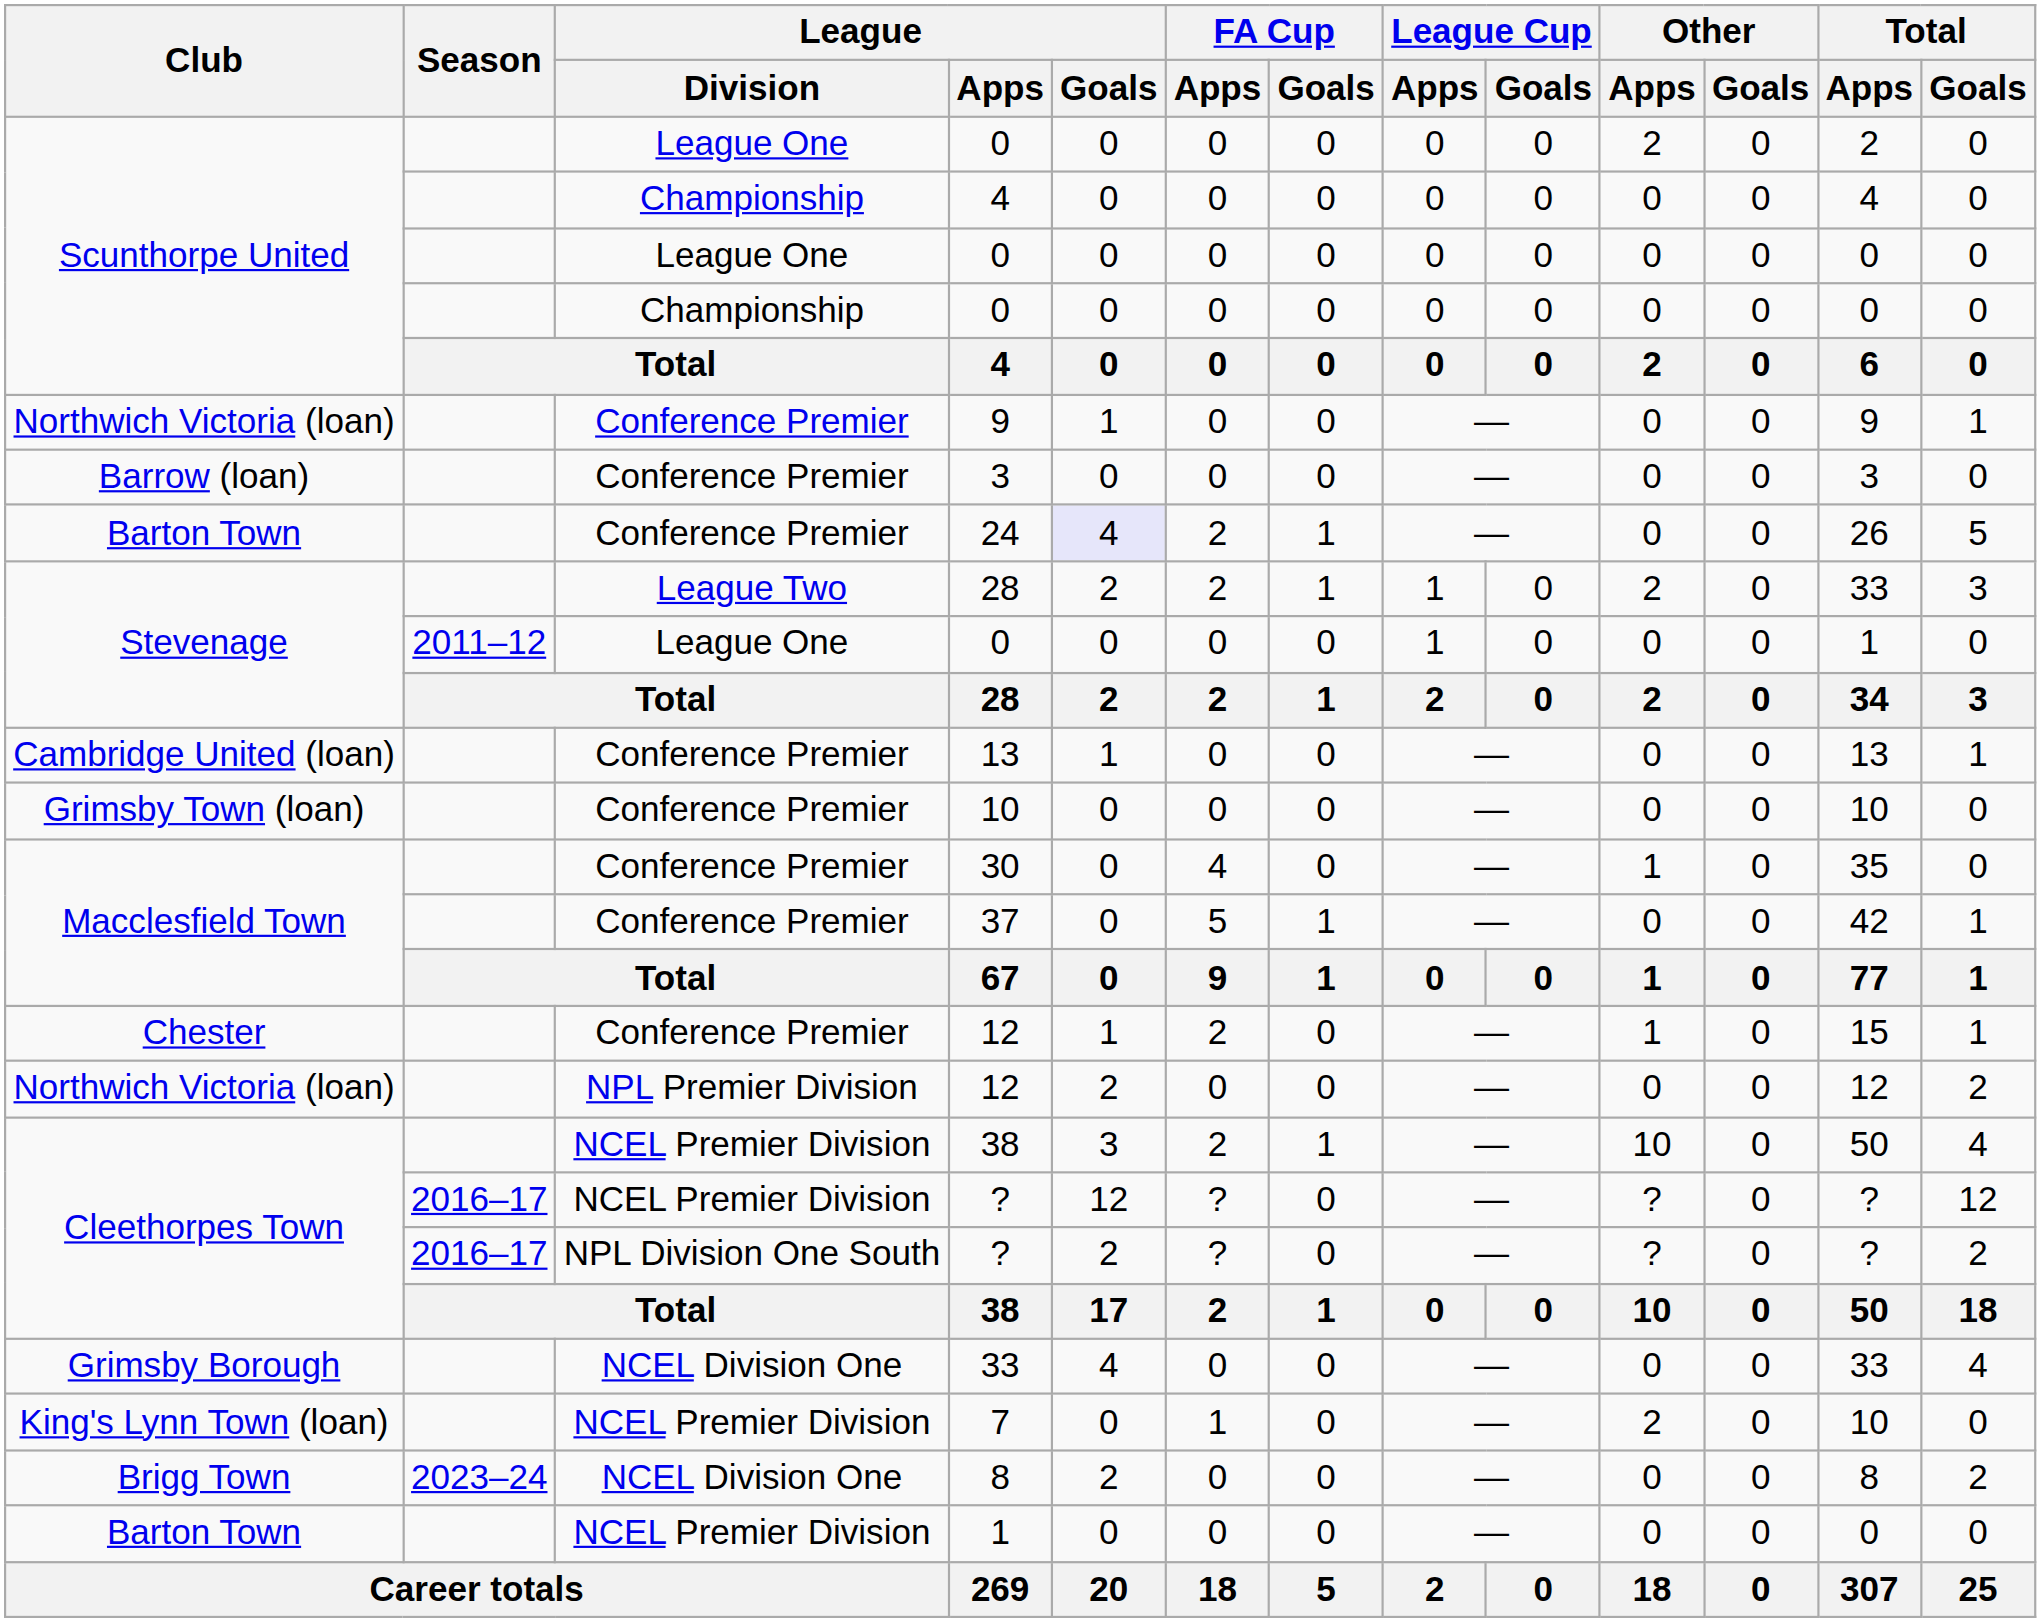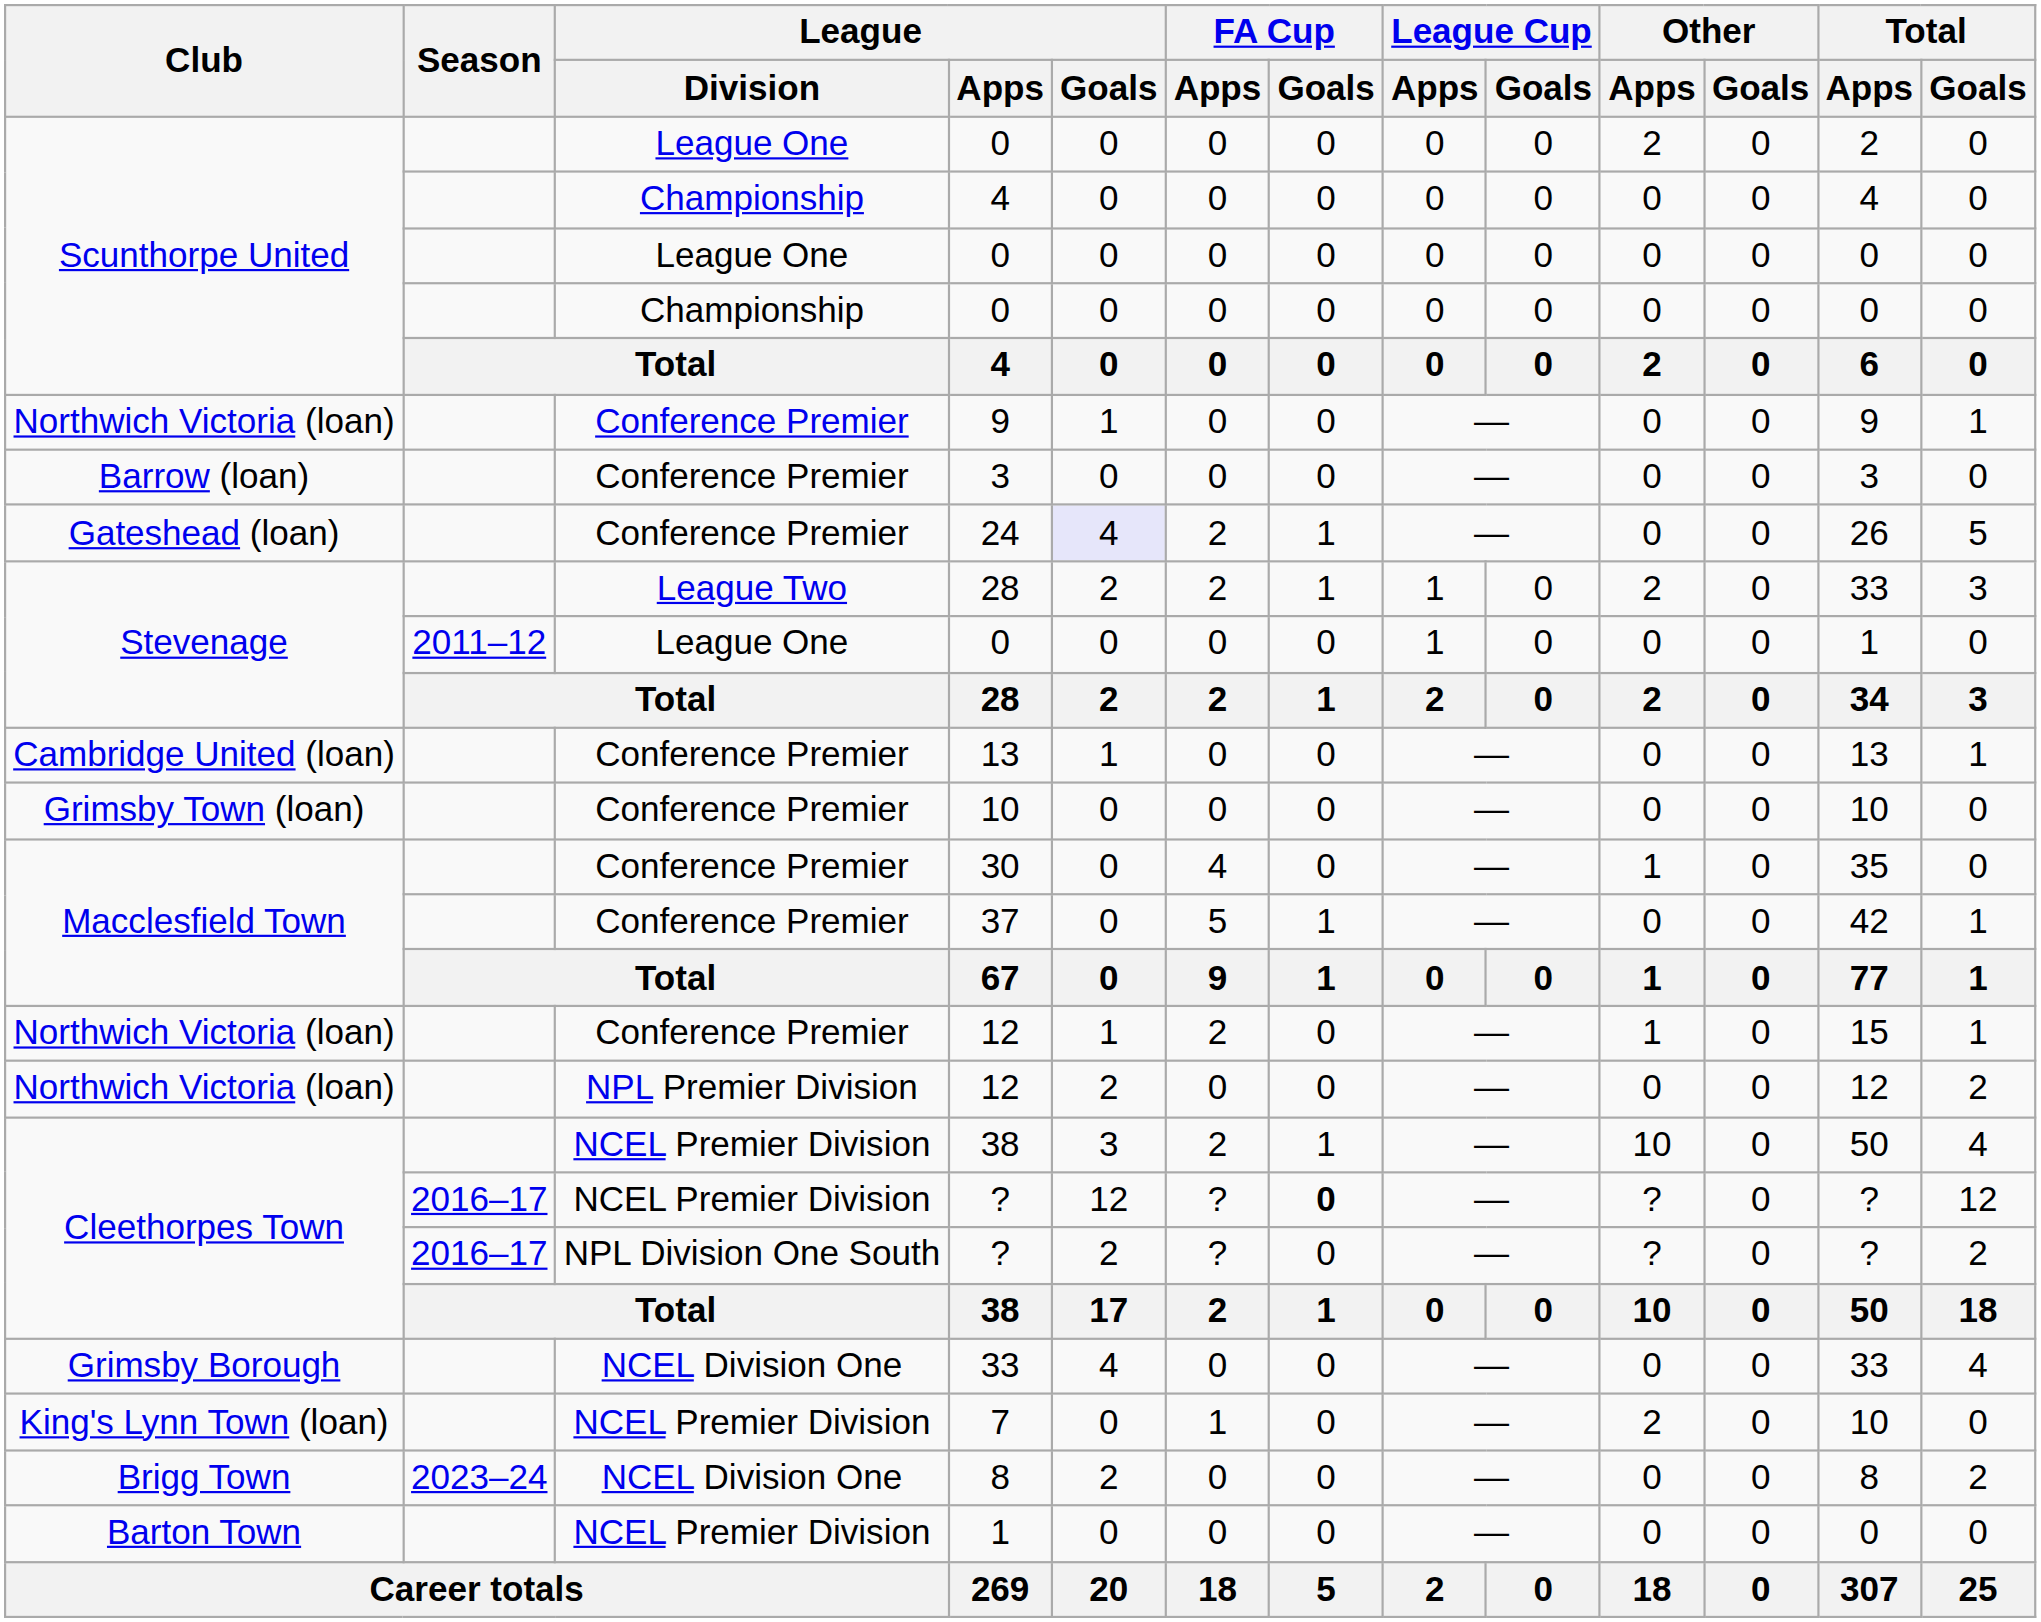24 | Club: Barton Town -> Gateshead (loan)
Conference Premier / 12 | Club: Chester -> Northwich Victoria (loan)
NCEL Premier Division / ? | FA Cup / Goals: normal -> bold
